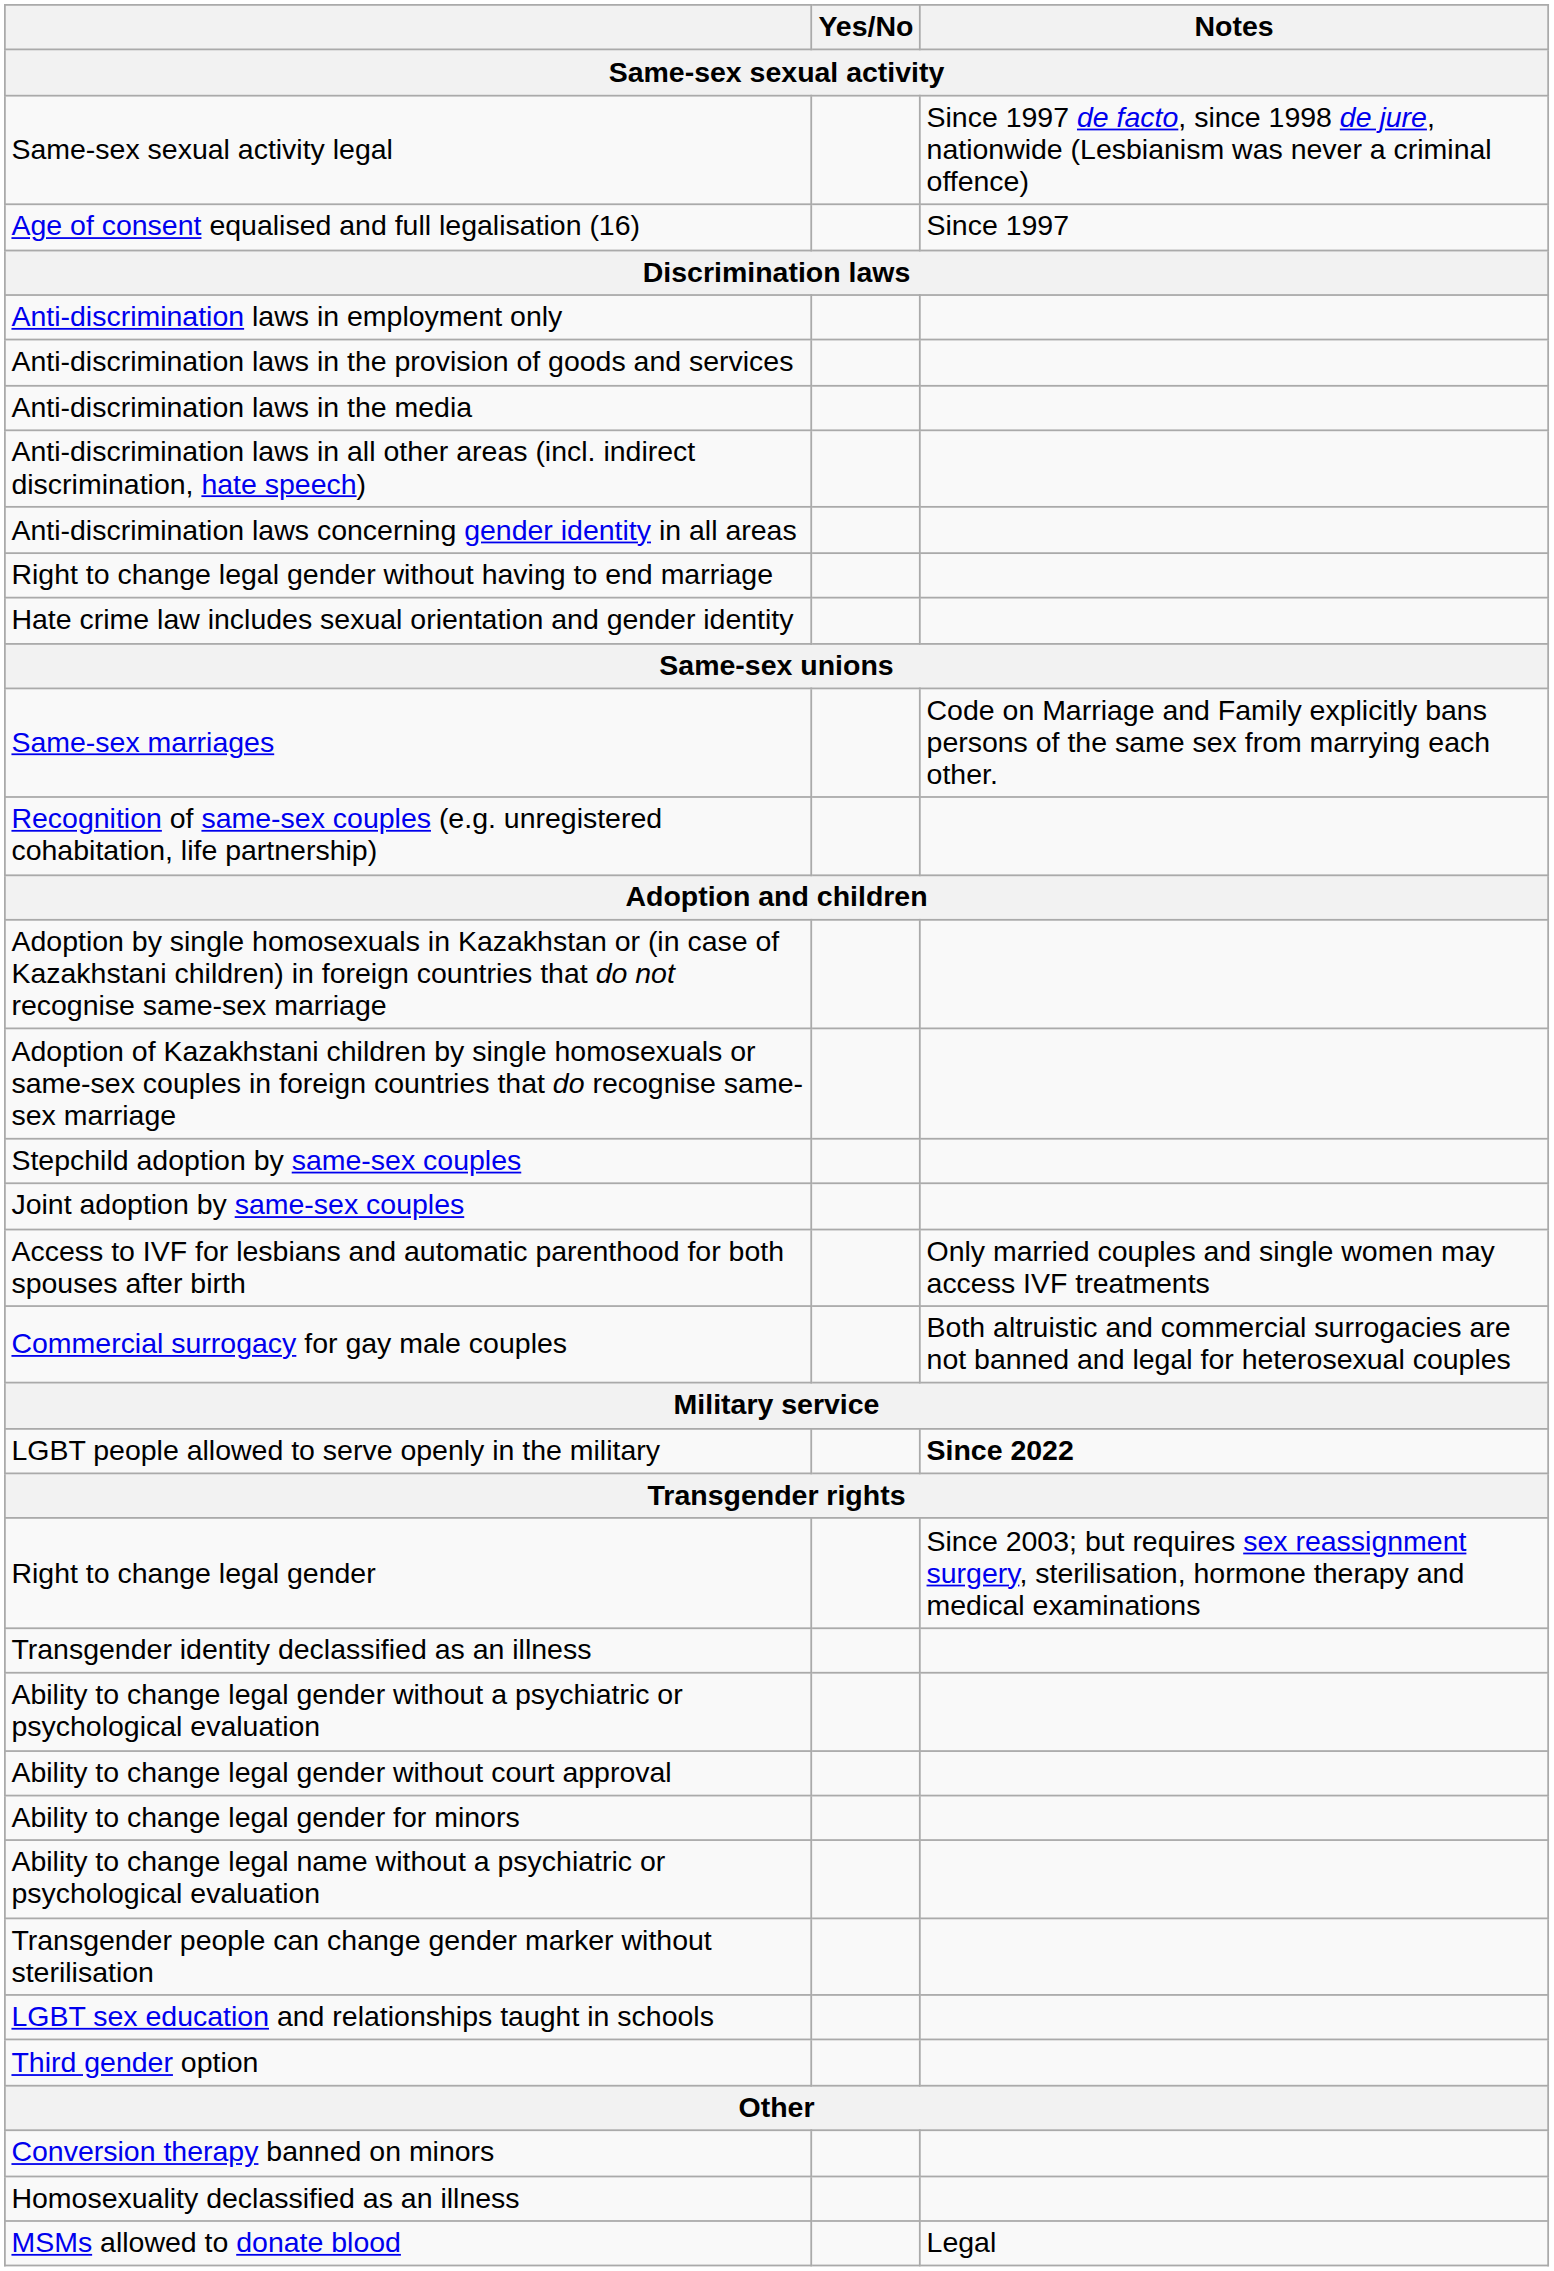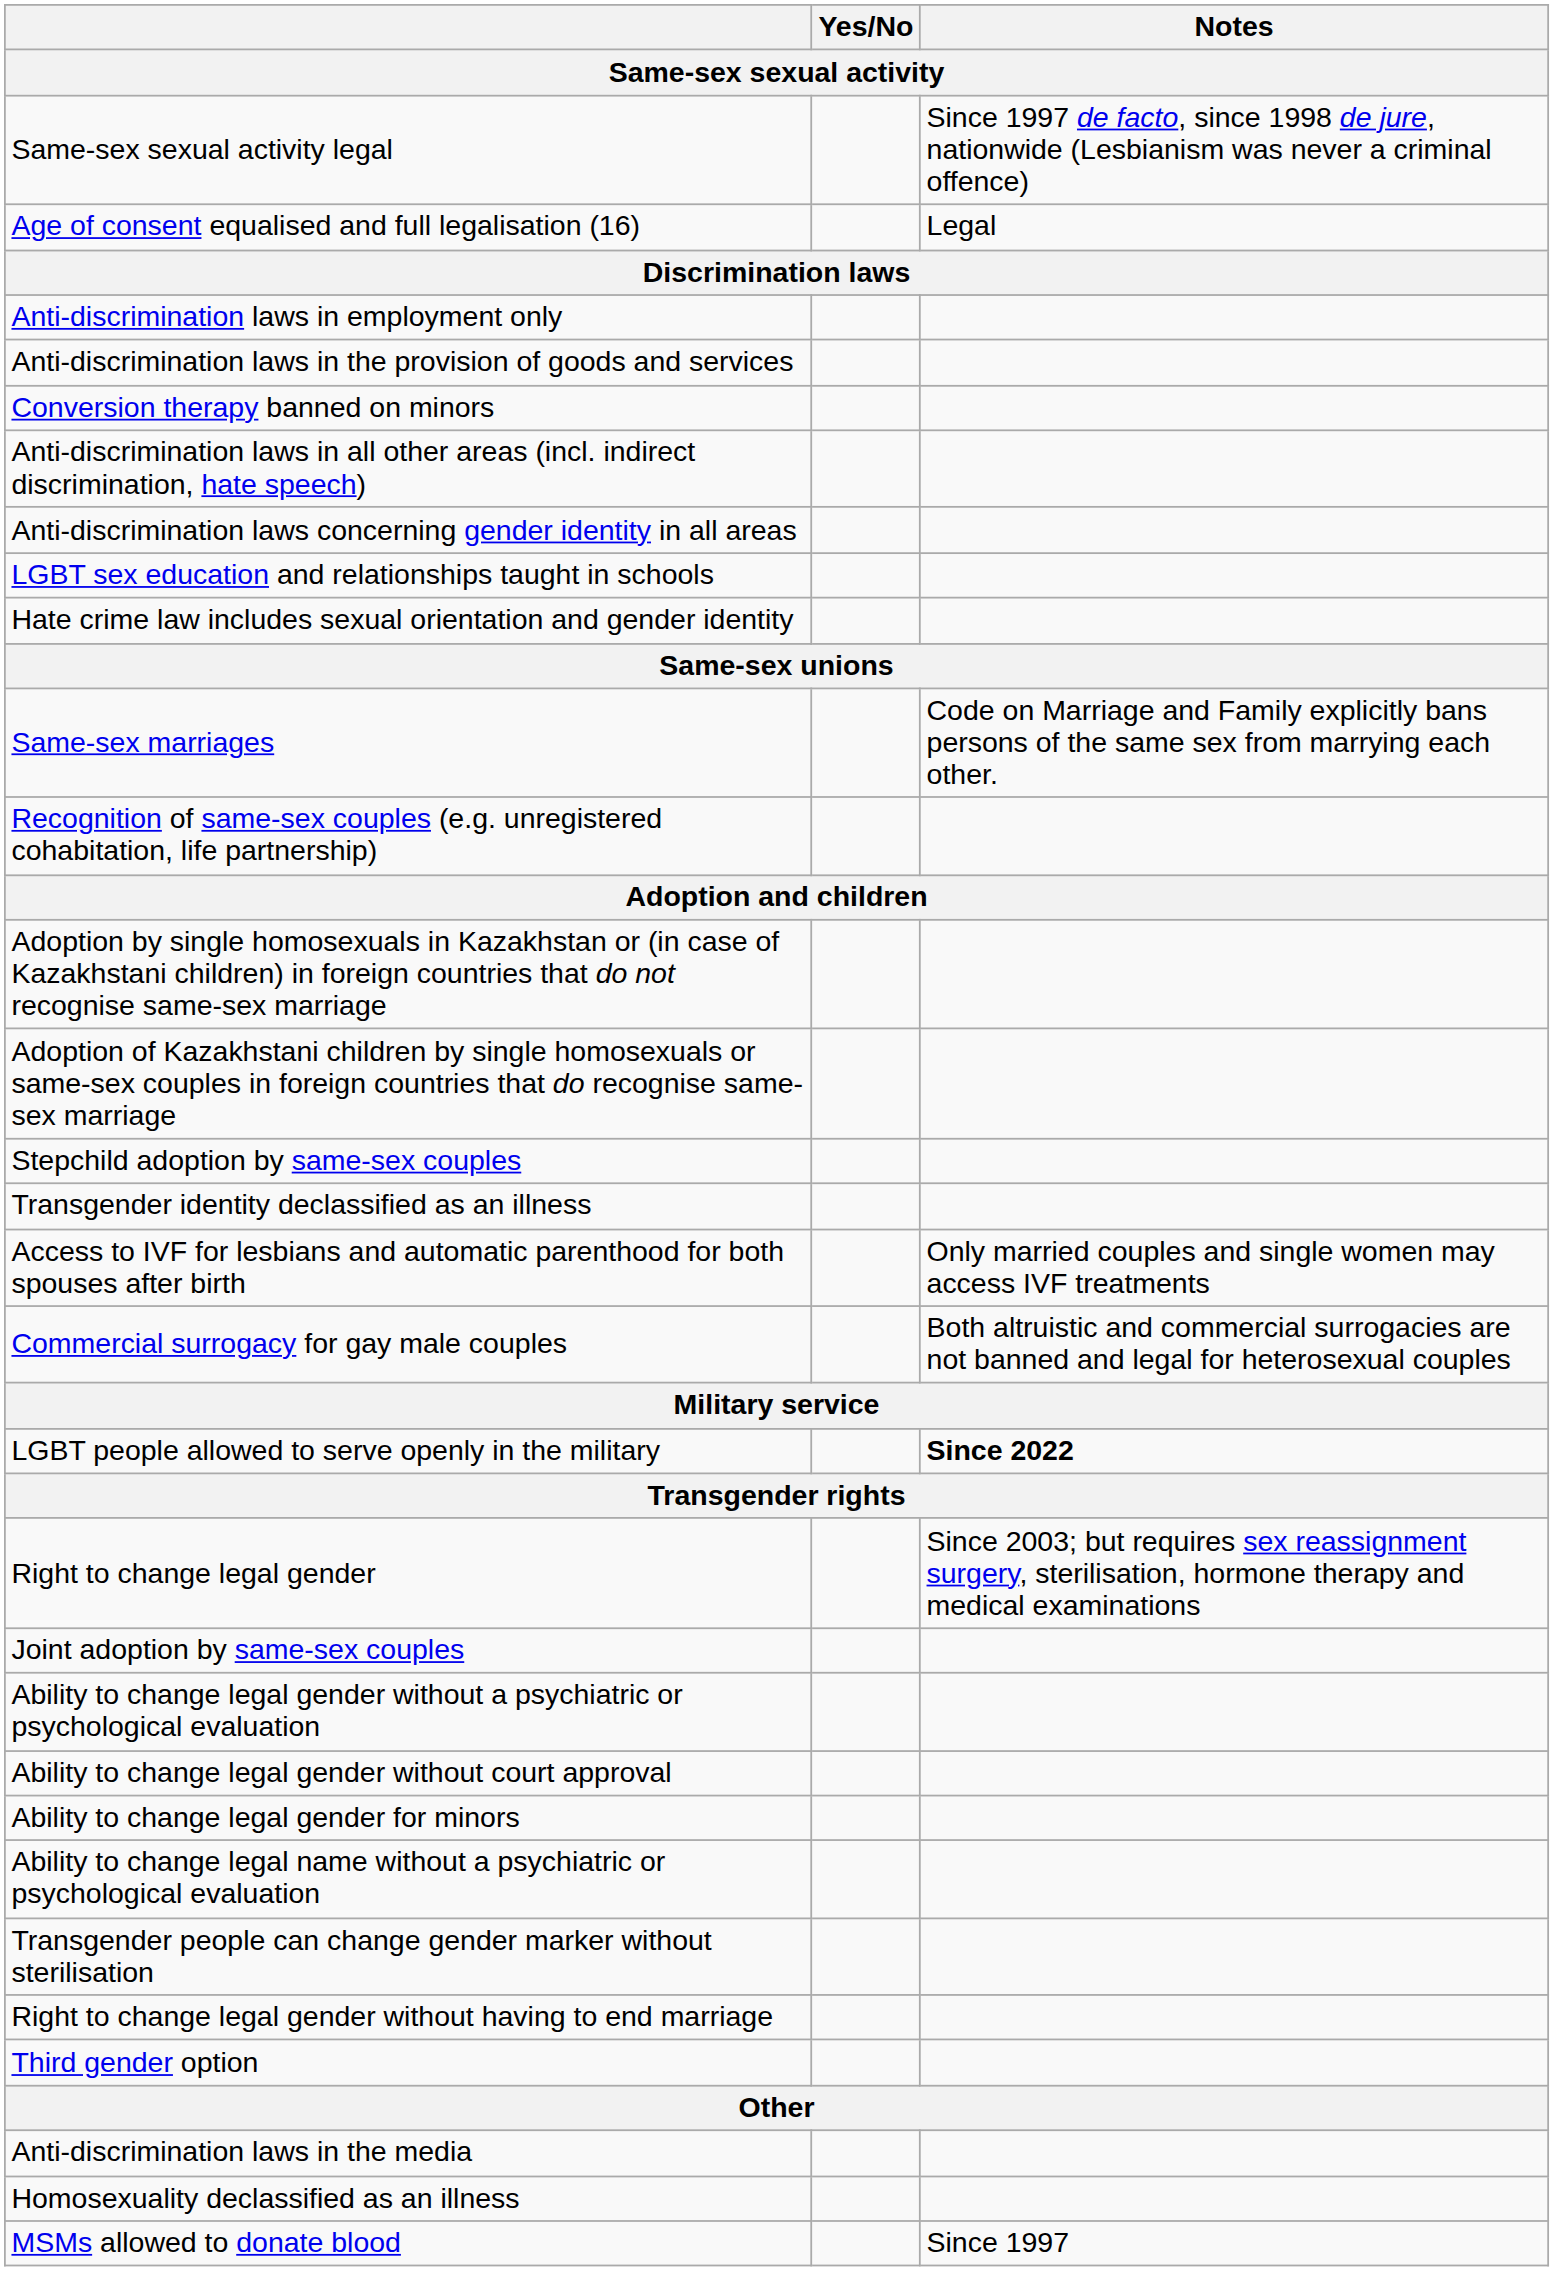Age of consent equalised and full legalisation (16) | Notes: Since 1997 -> Legal
rows swapped: Anti-discrimination laws in the media <-> Conversion therapy banned on minors
rows swapped: LGBT sex education and relationships taught in schools <-> Right to change legal gender without having to end marriage
rows swapped: Joint adoption by same-sex couples <-> Transgender identity declassified as an illness
MSMs allowed to donate blood | Notes: Legal -> Since 1997
